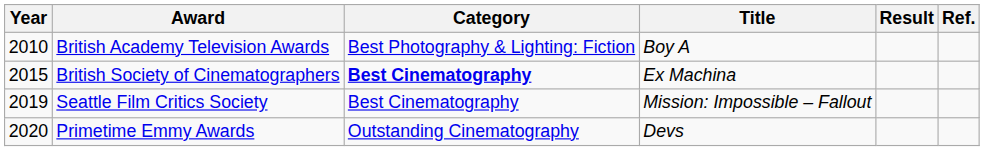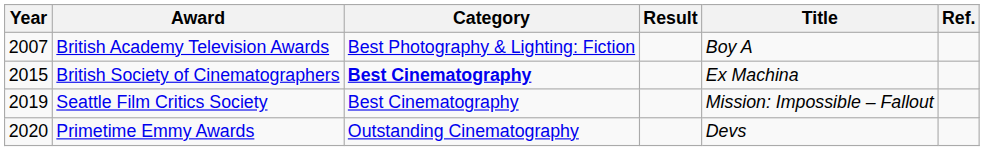columns swapped: Title <-> Result
British Academy Television Awards | Year: 2010 -> 2007
